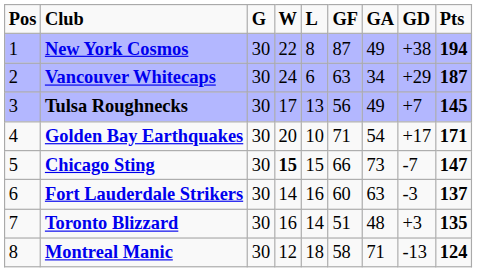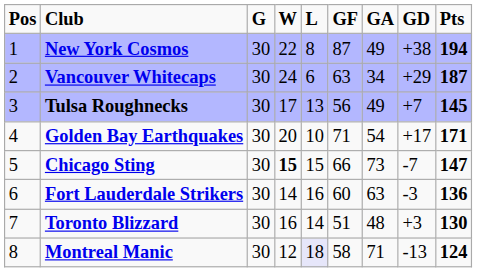Fort Lauderdale Strikers | Pts: 137 -> 136
Toronto Blizzard | Pts: 135 -> 130
Montreal Manic | L: no background -> lavender background
